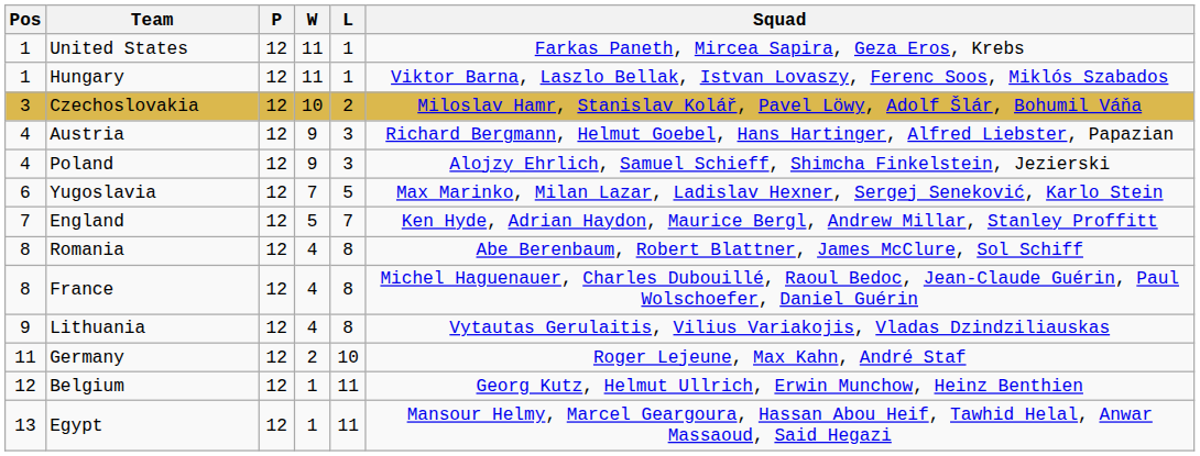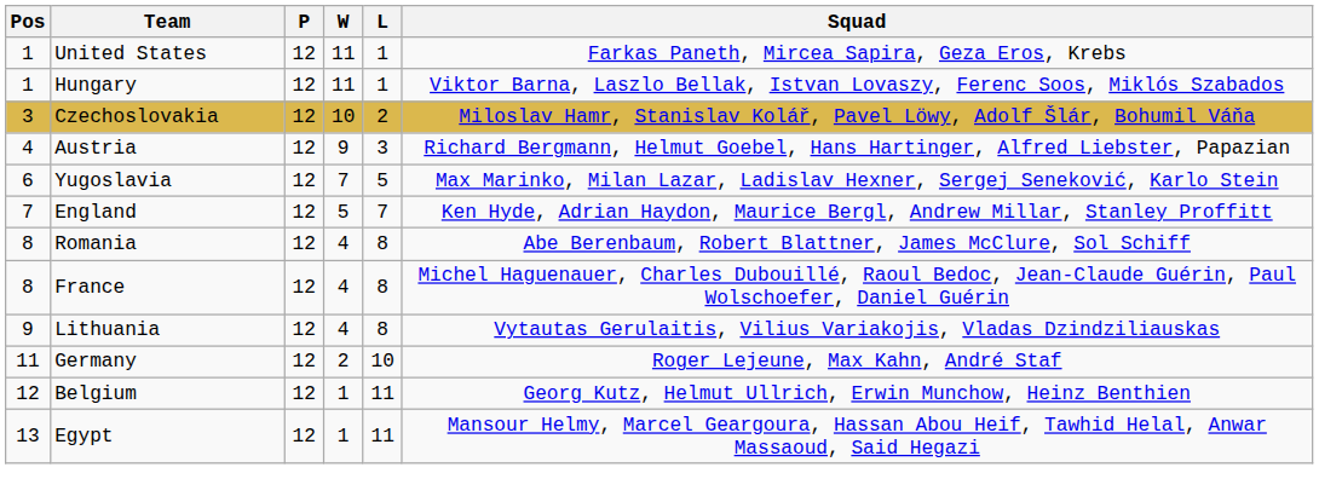- row: 4 | Poland | 12 | 9 | 3 | Alojzy Ehrlich, Samuel Schieff, Shimcha Finkelstein, Jezierski
